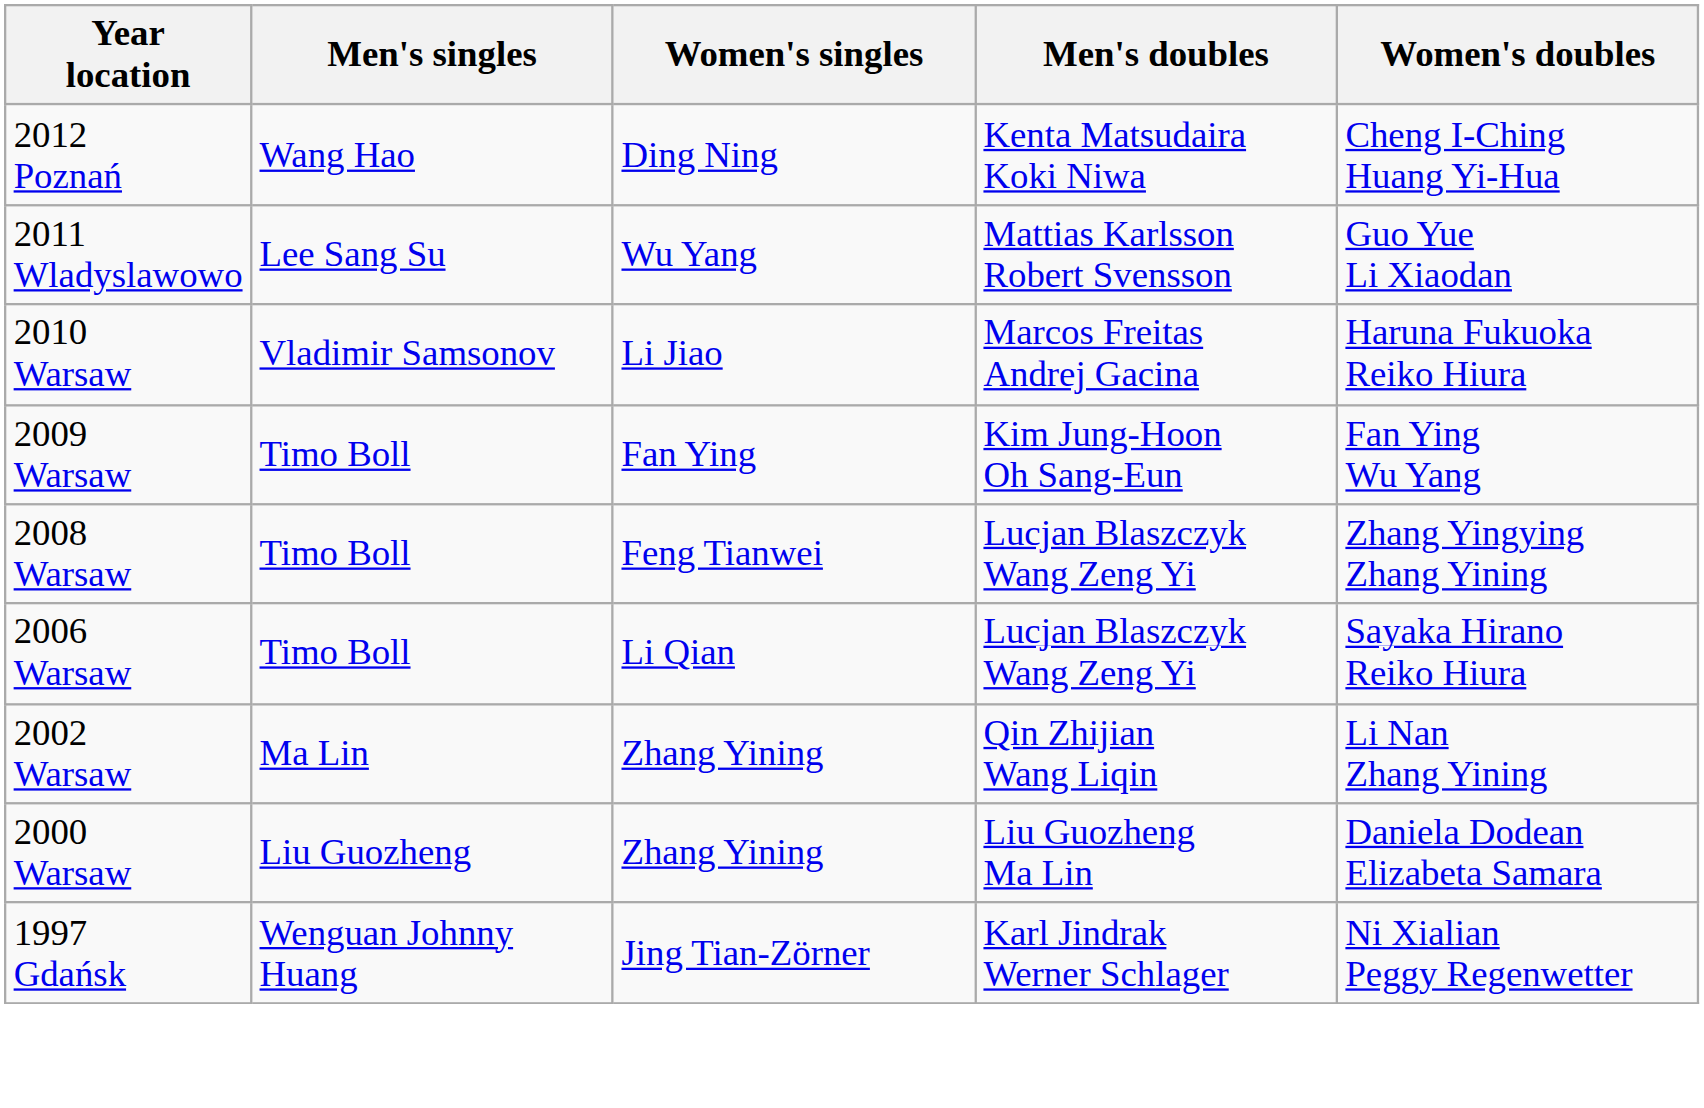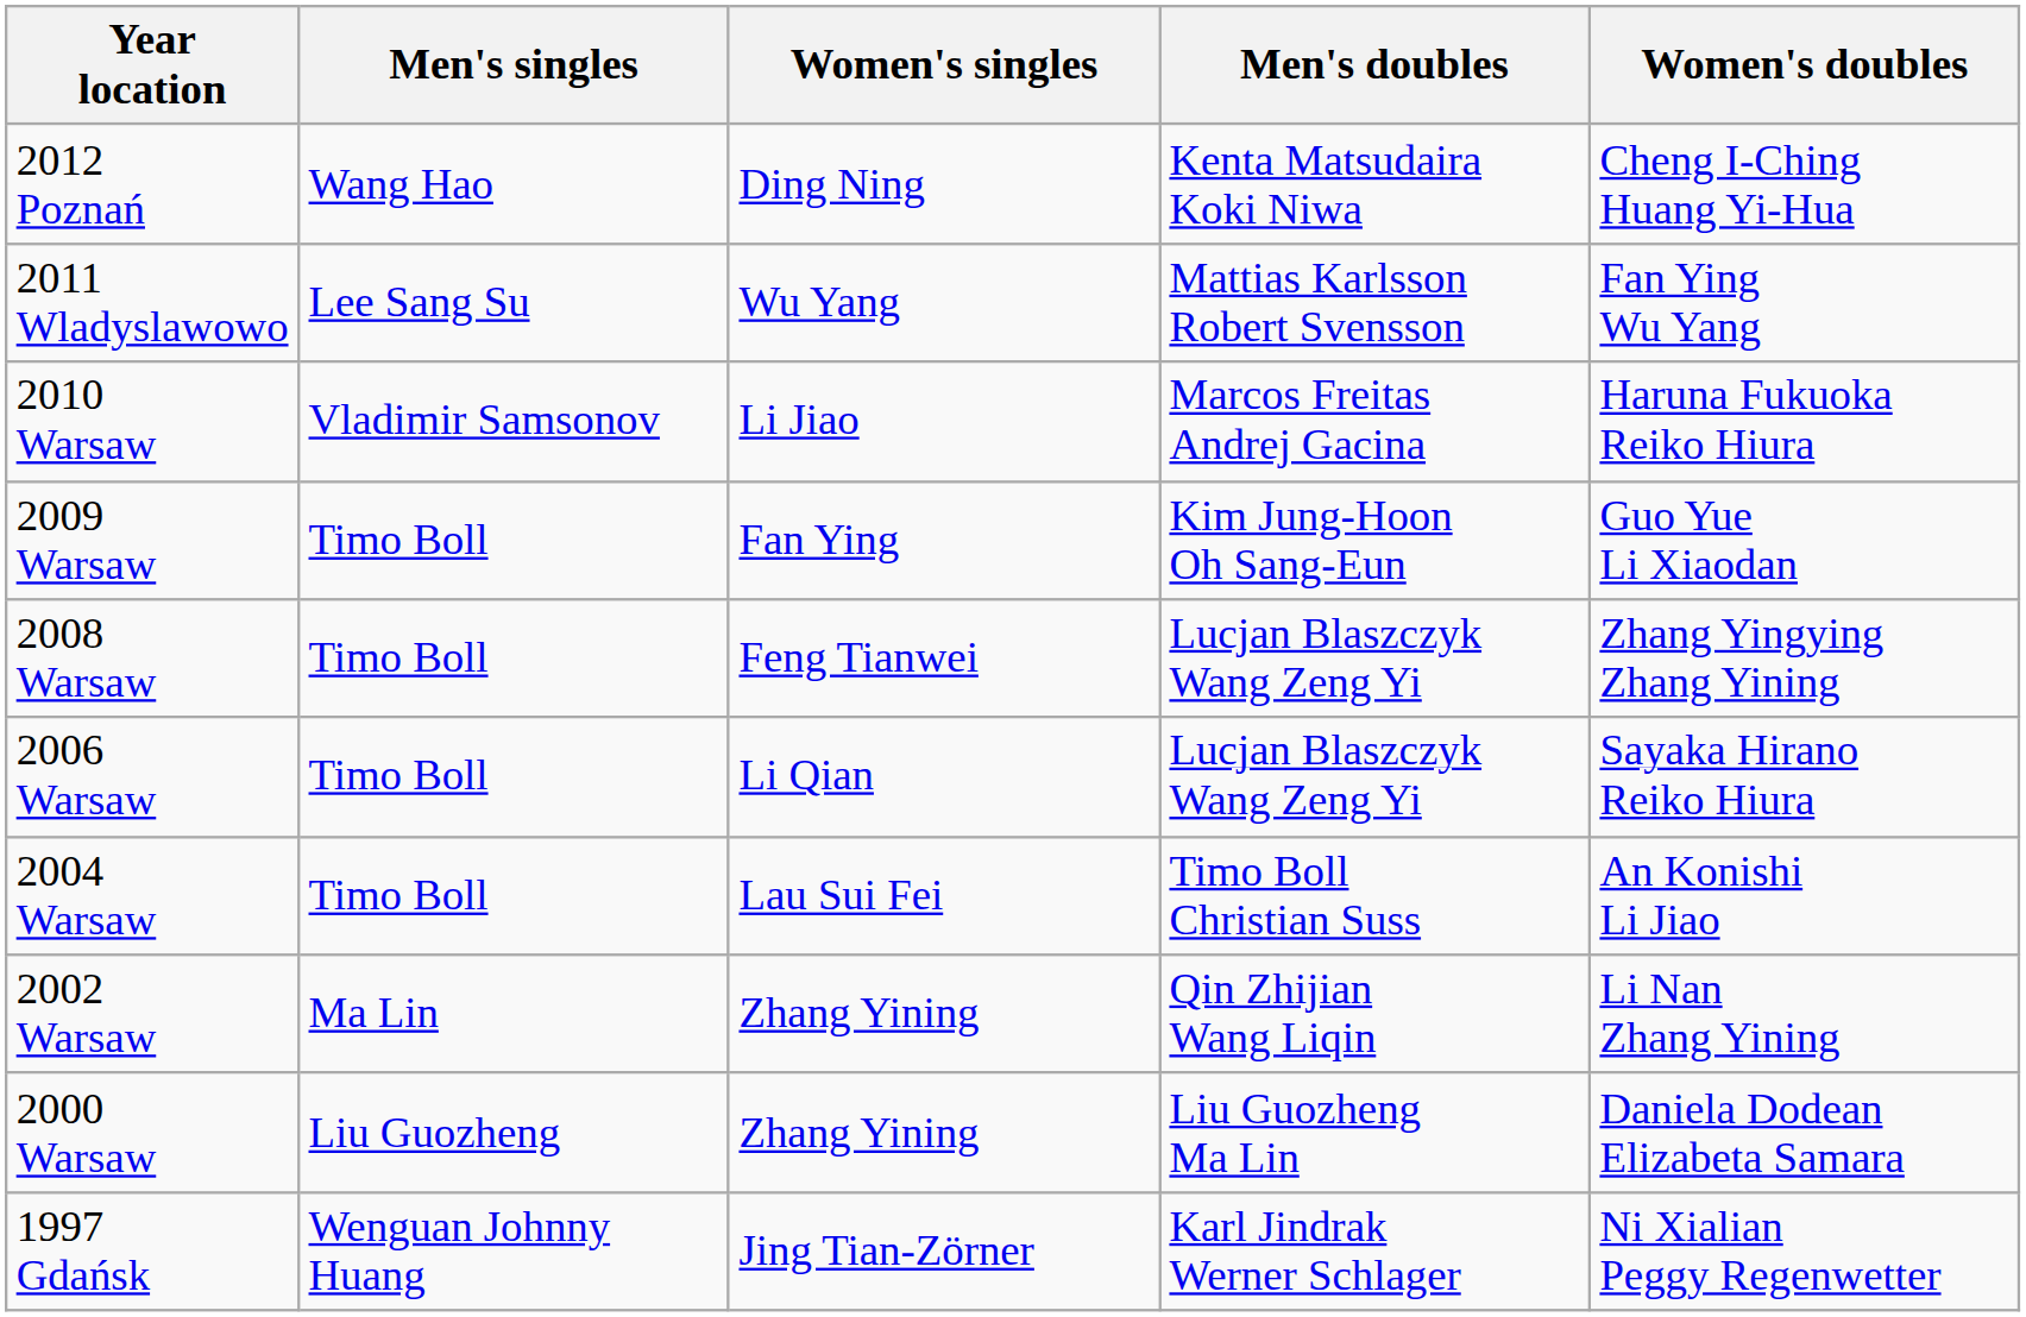2011 Wladyslawowo | Women's doubles: Guo Yue Li Xiaodan -> Fan Ying Wu Yang
2009 Warsaw | Women's doubles: Fan Ying Wu Yang -> Guo Yue Li Xiaodan
+ row: 2004 Warsaw | Timo Boll | Lau Sui Fei | Timo Boll Christian Suss | An Konishi Li Jiao
